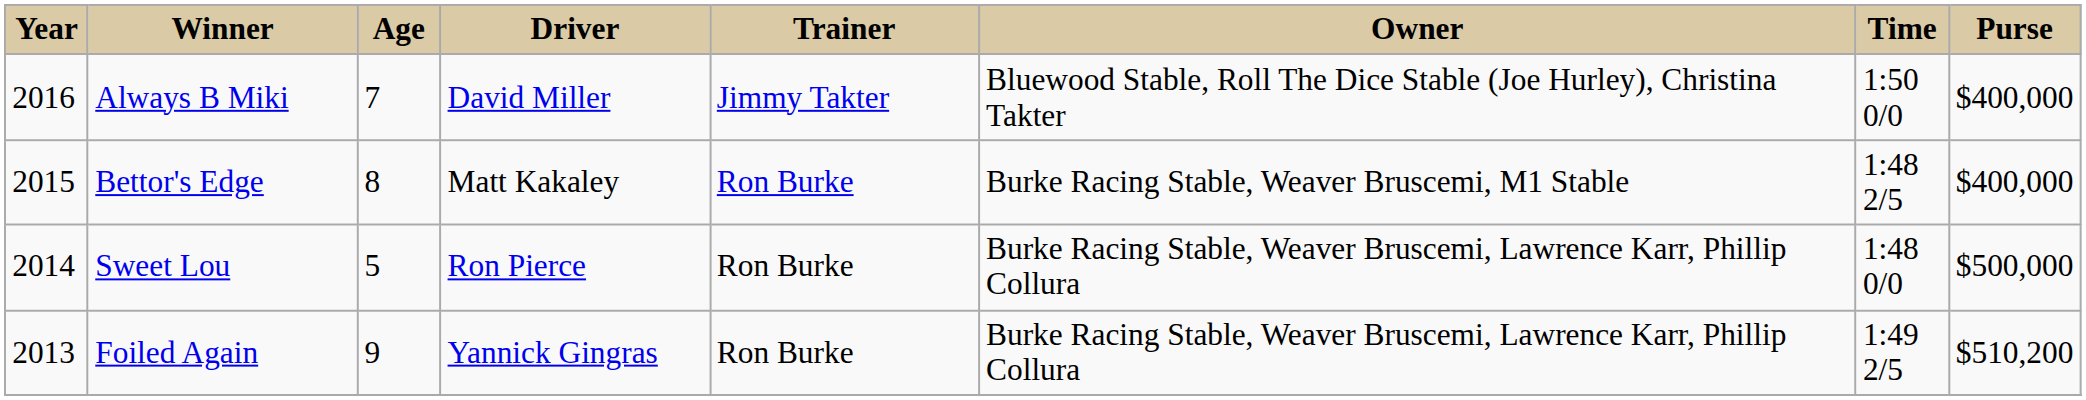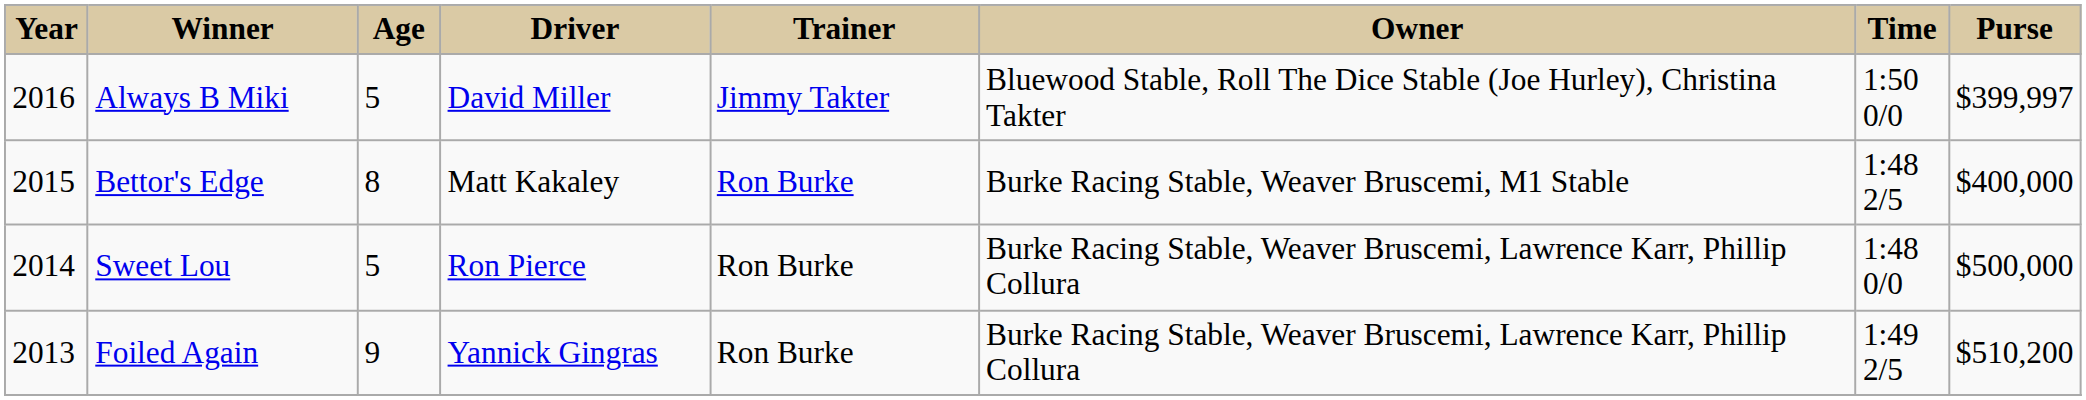Always B Miki | Age: 7 -> 5
Always B Miki | Purse: $400,000 -> $399,997
